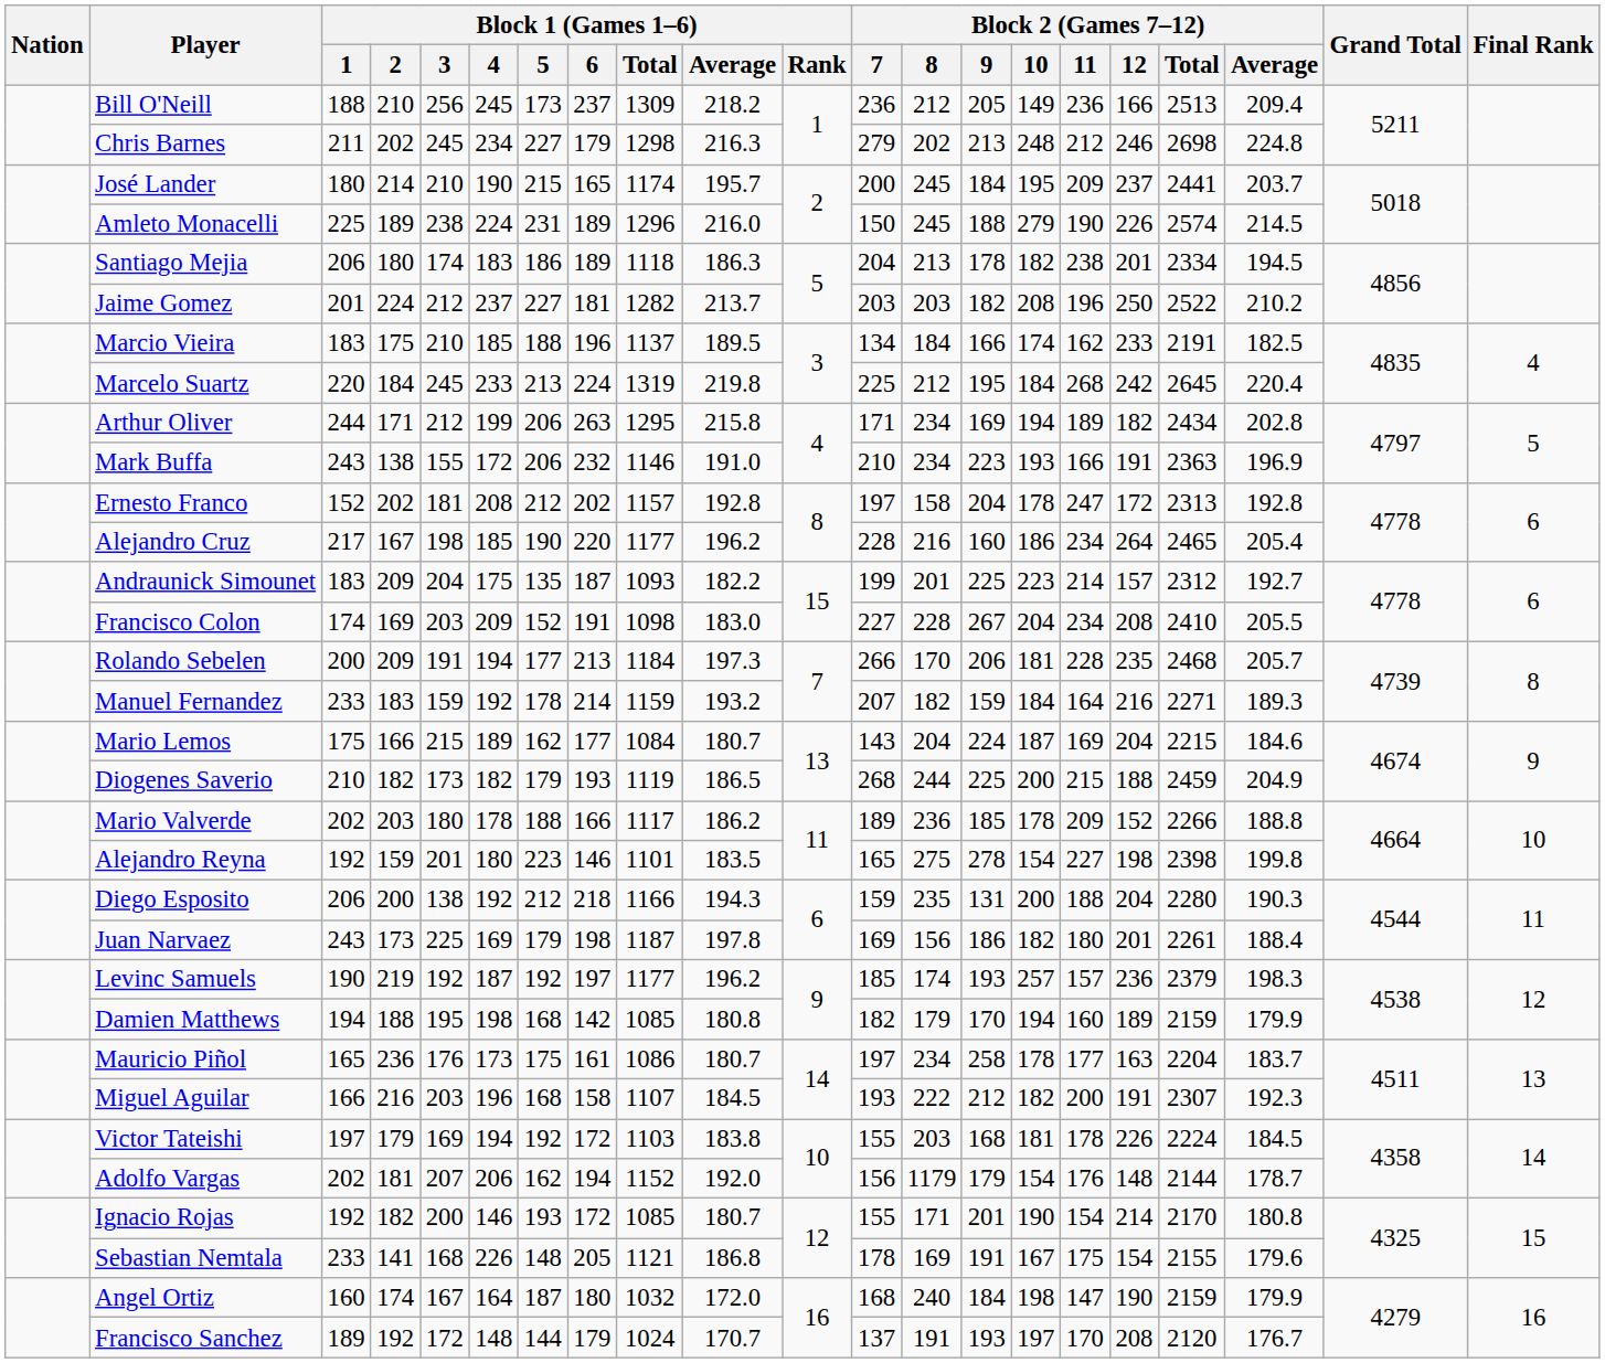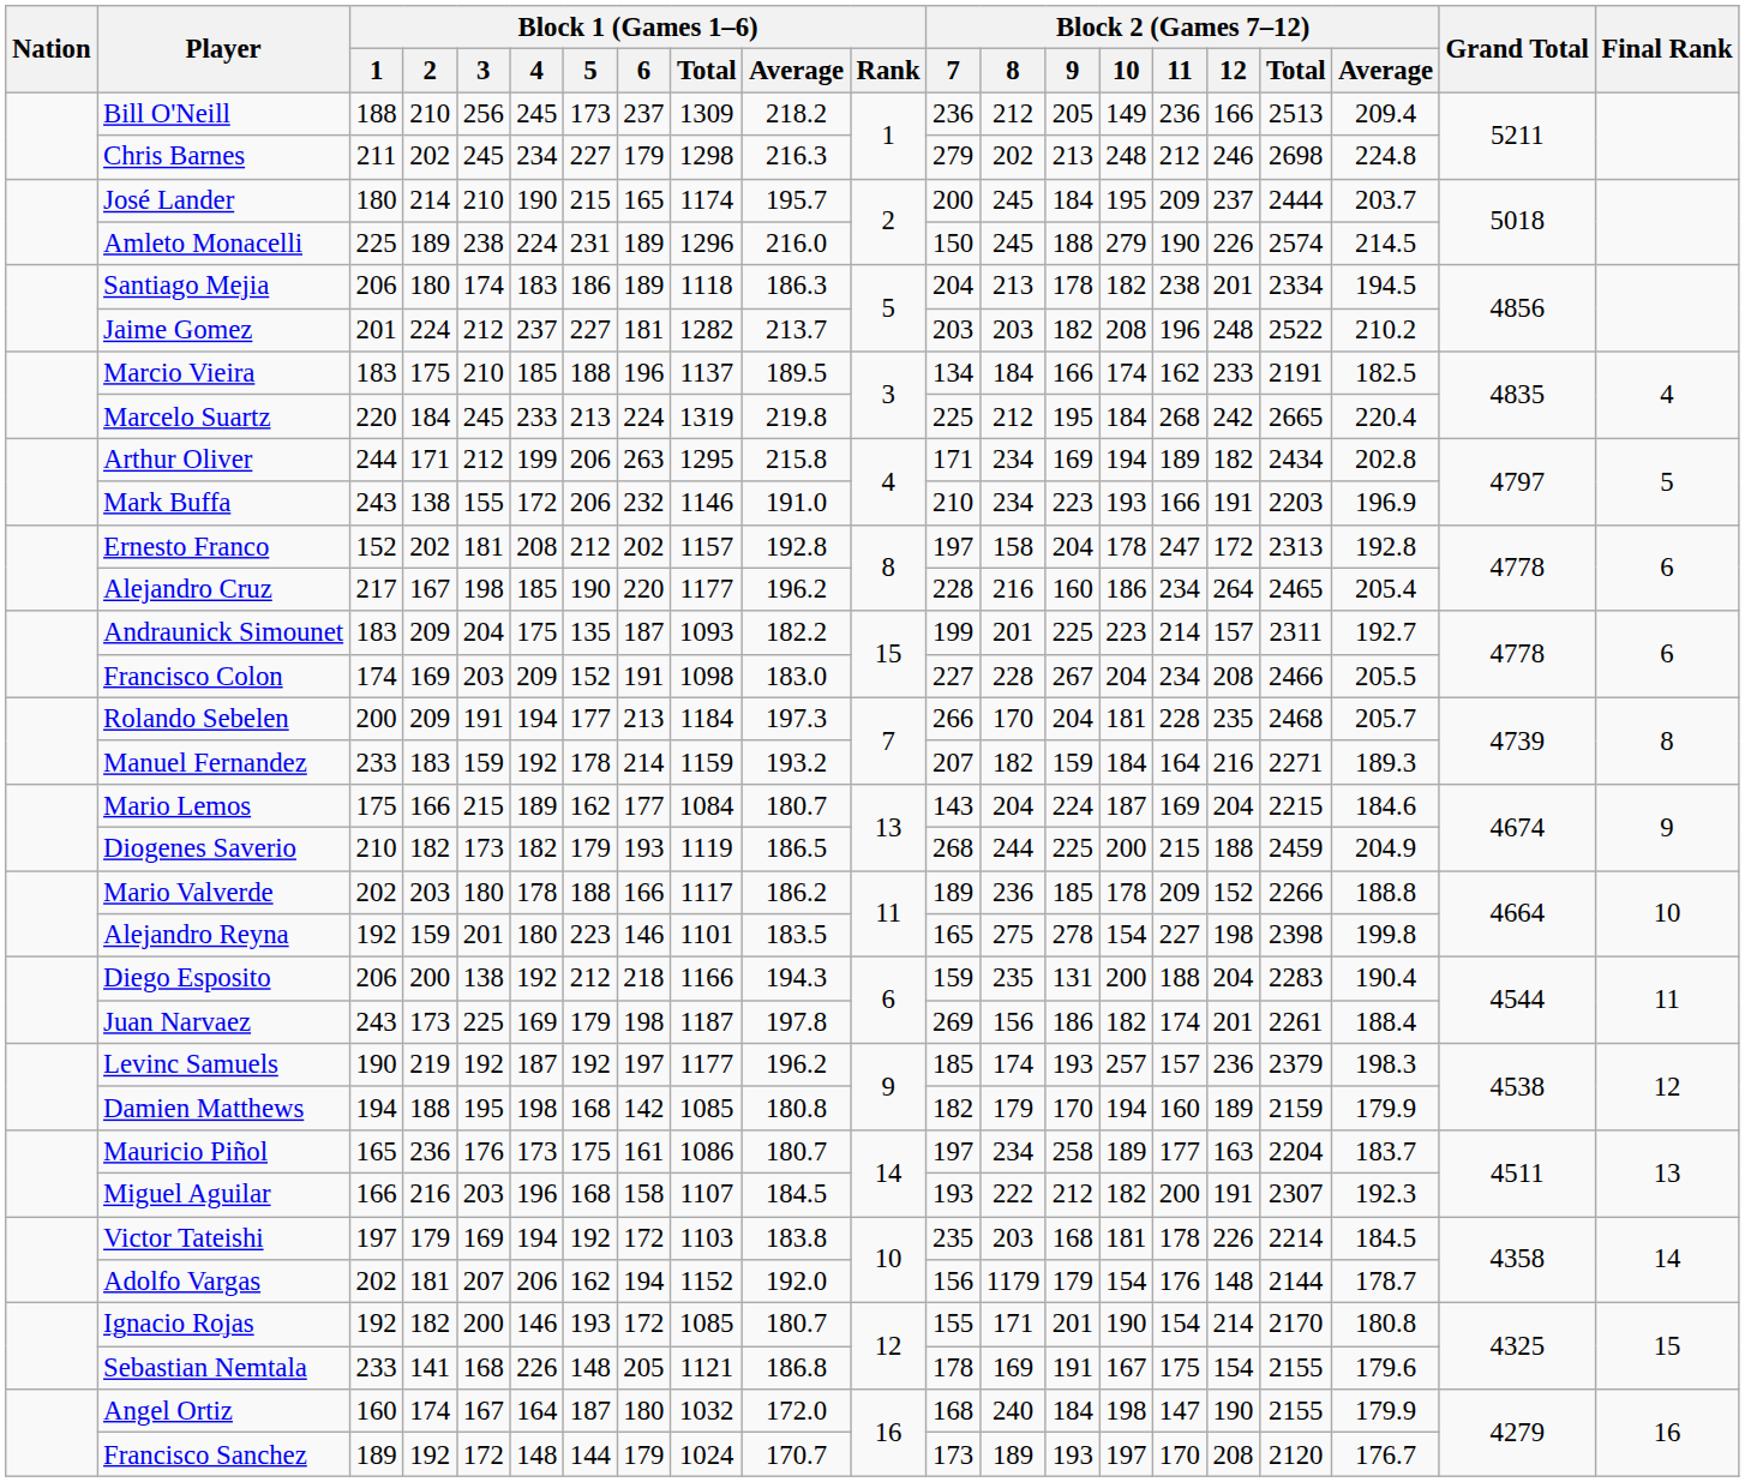José Lander | Block 2 (Games 7–12) / Total: 2441 -> 2444
Jaime Gomez | Block 2 (Games 7–12) / 12: 250 -> 248
Marcelo Suartz | Block 2 (Games 7–12) / Total: 2645 -> 2665
Mark Buffa | Block 2 (Games 7–12) / Total: 2363 -> 2203
Andraunick Simounet | Block 2 (Games 7–12) / Total: 2312 -> 2311
Francisco Colon | Block 2 (Games 7–12) / Total: 2410 -> 2466
Rolando Sebelen | Block 2 (Games 7–12) / 9: 206 -> 204
Diego Esposito | Block 2 (Games 7–12) / Total: 2280 -> 2283
Diego Esposito | Block 2 (Games 7–12) / Average: 190.3 -> 190.4
Juan Narvaez | Block 2 (Games 7–12) / 7: 169 -> 269
Juan Narvaez | Block 2 (Games 7–12) / 11: 180 -> 174
Mauricio Piñol | Block 2 (Games 7–12) / 10: 178 -> 189
Victor Tateishi | Block 2 (Games 7–12) / 7: 155 -> 235
Victor Tateishi | Block 2 (Games 7–12) / Total: 2224 -> 2214
Angel Ortiz | Block 2 (Games 7–12) / Total: 2159 -> 2155
Francisco Sanchez | Block 2 (Games 7–12) / 7: 137 -> 173
Francisco Sanchez | Block 2 (Games 7–12) / 8: 191 -> 189
